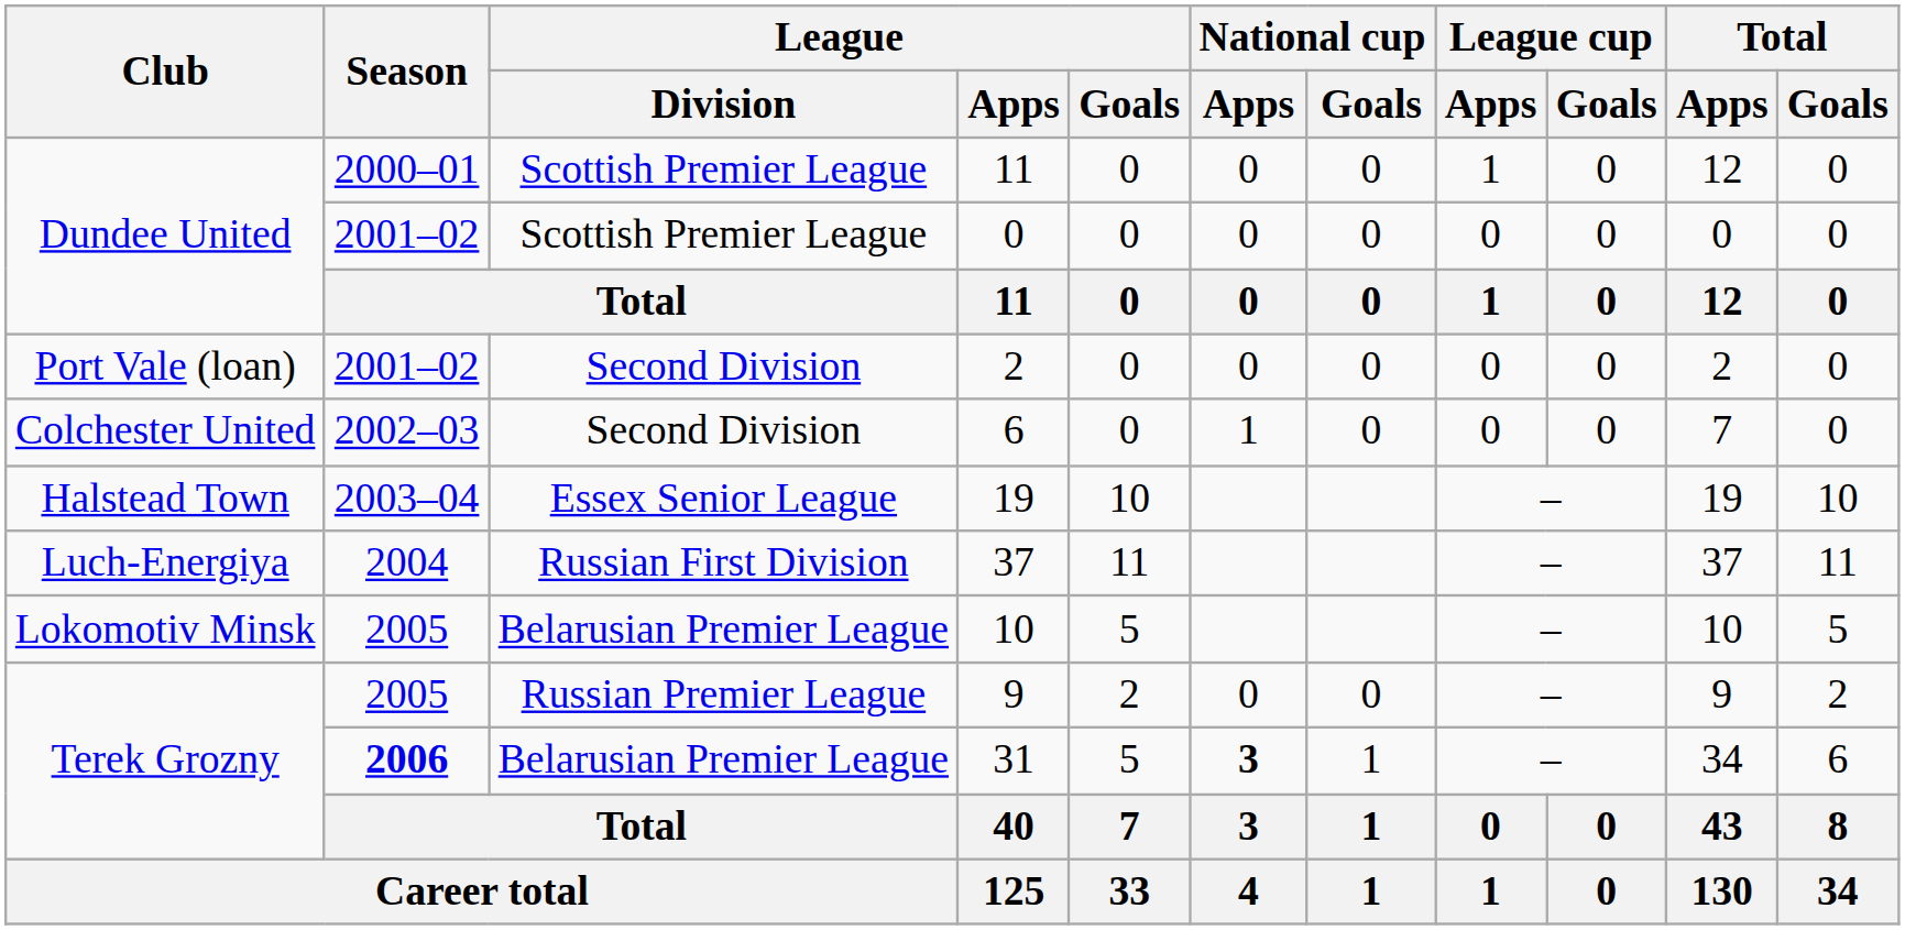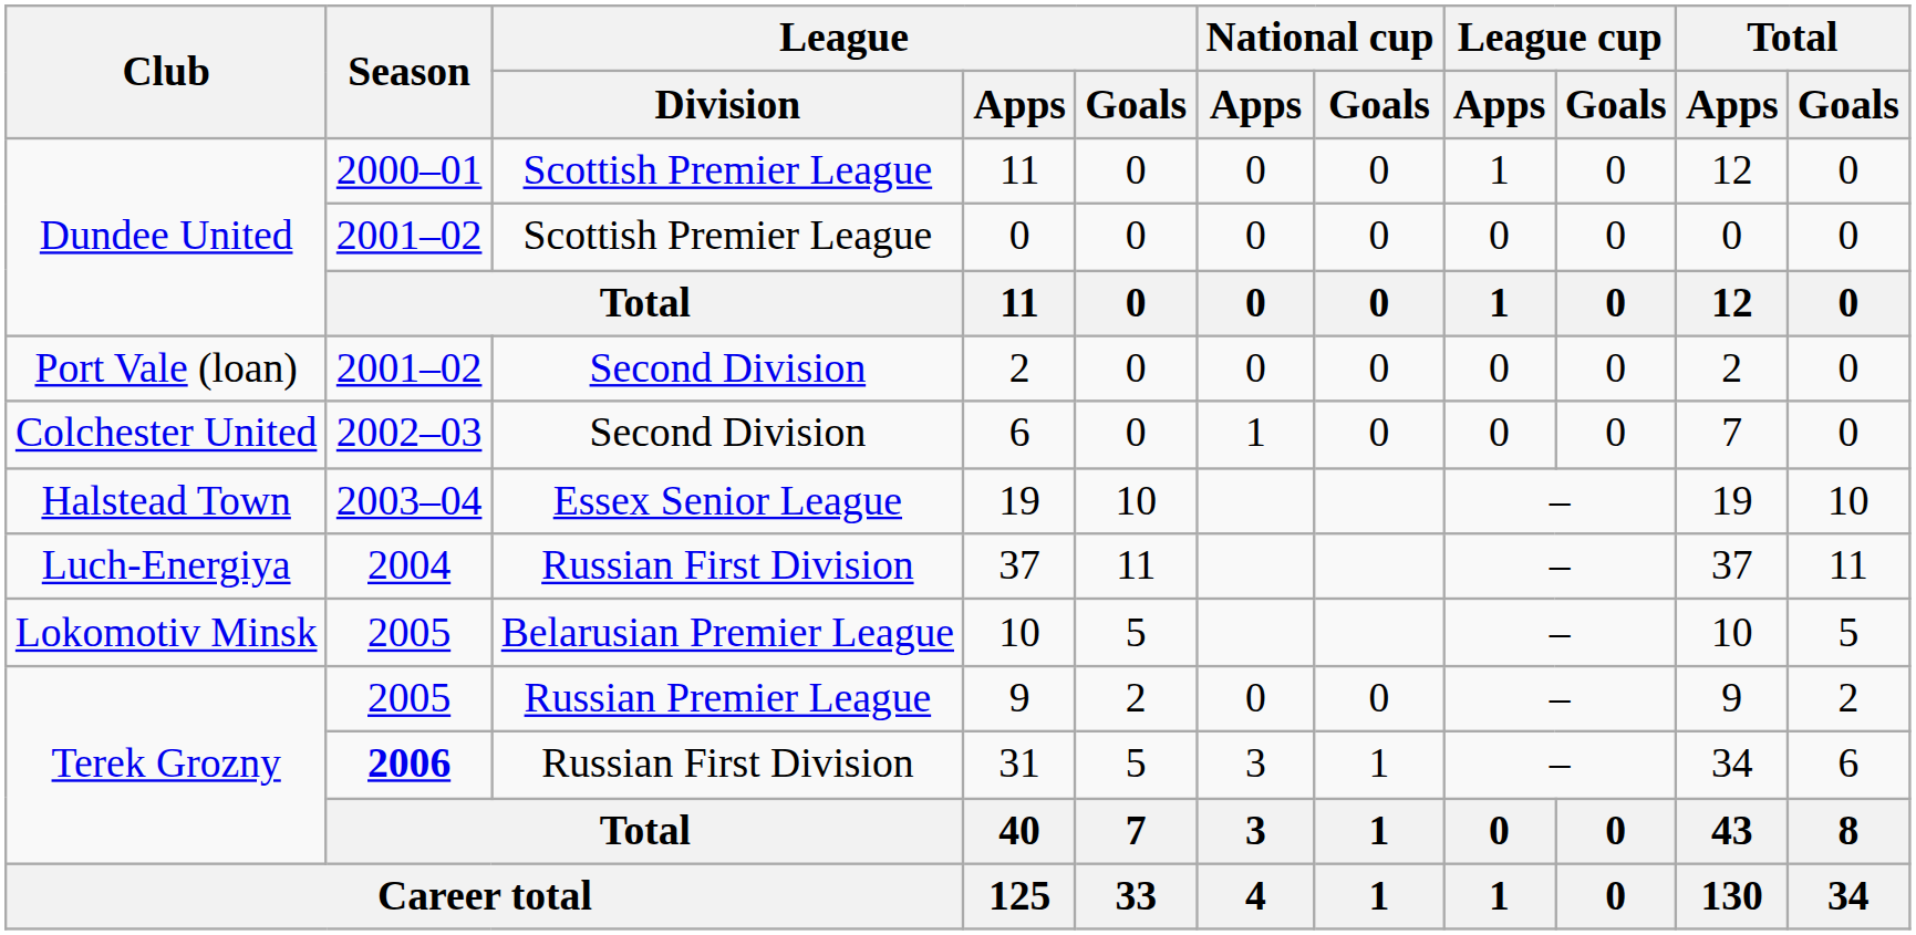31 | League / Division: Belarusian Premier League -> Russian First Division
31 | National cup / Apps: bold -> normal
